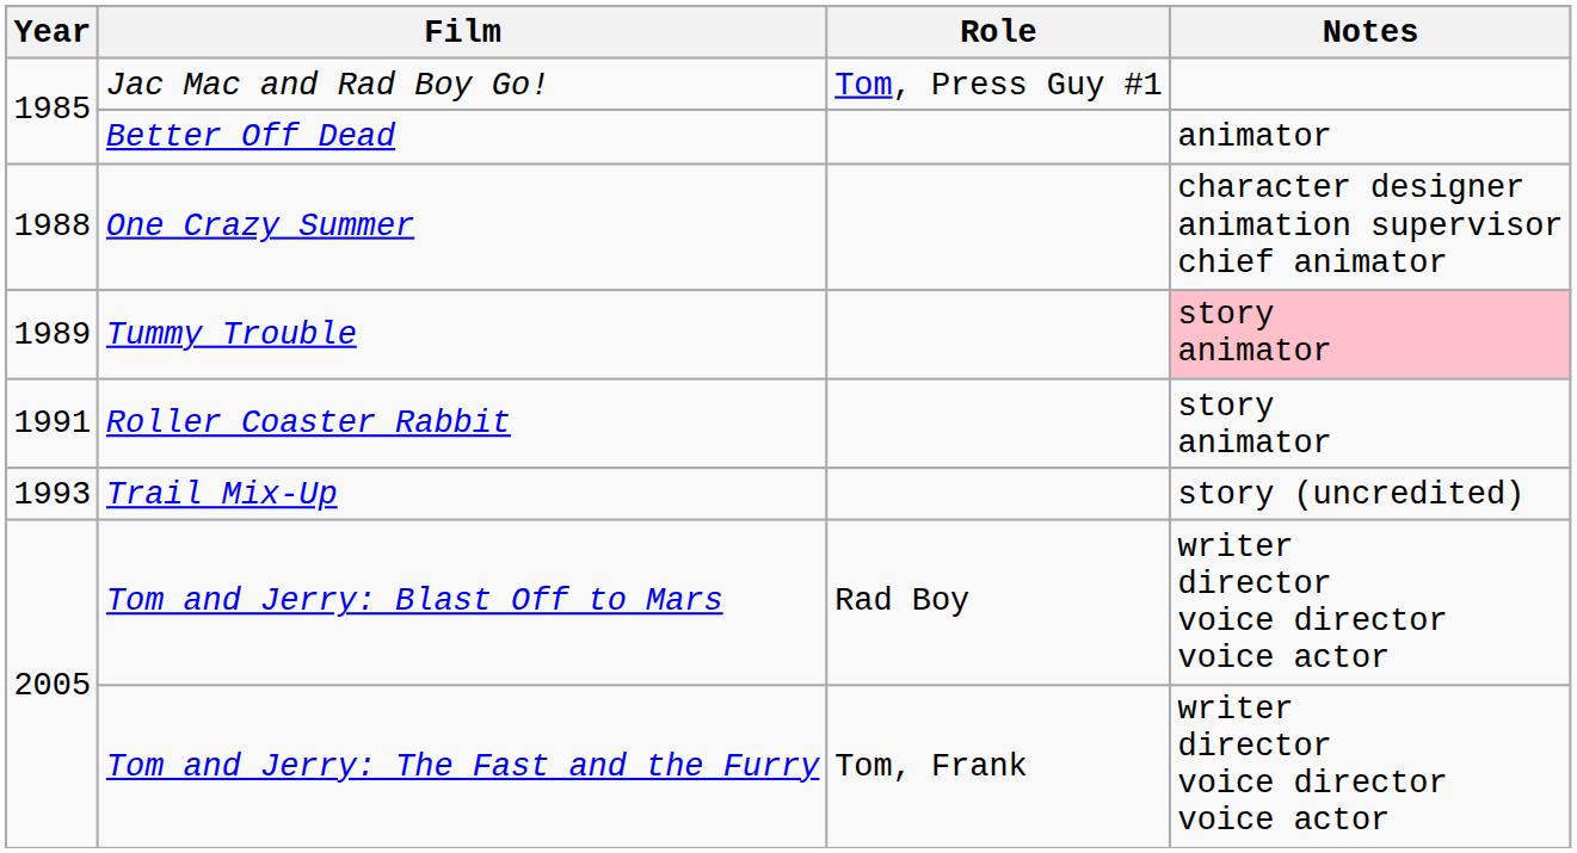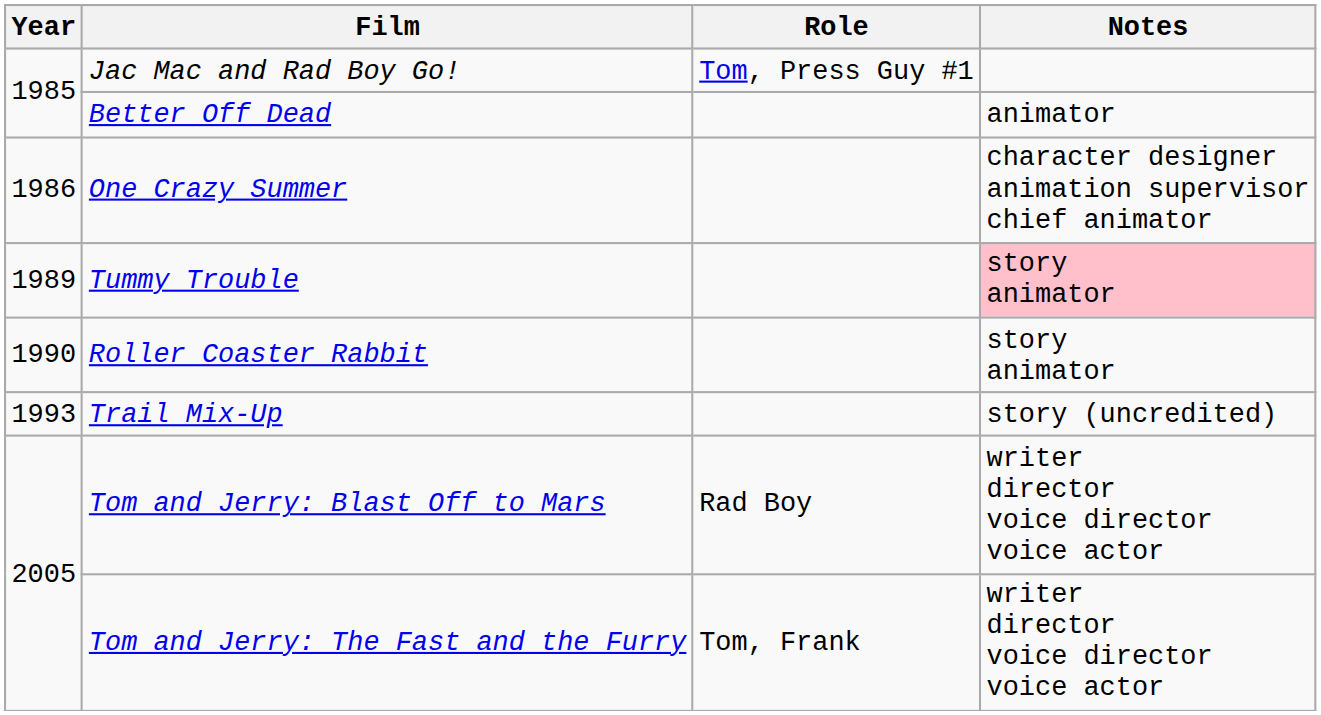One Crazy Summer | Year: 1988 -> 1986
Roller Coaster Rabbit | Year: 1991 -> 1990
